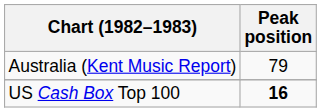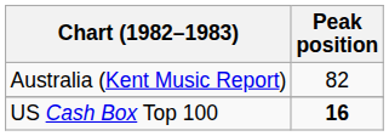Australia (Kent Music Report) | Peak position: 79 -> 82
